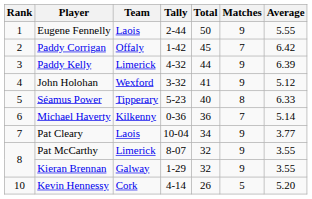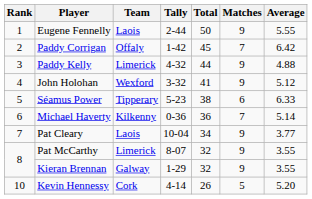Paddy Kelly | Average: 6.39 -> 4.88
Séamus Power | Total: 40 -> 38
Séamus Power | Matches: 8 -> 6
